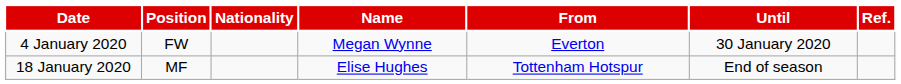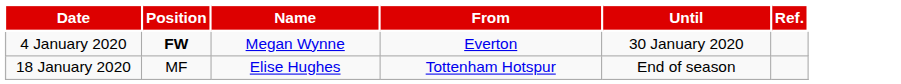- column: Nationality
4 January 2020 | Position: normal -> bold
